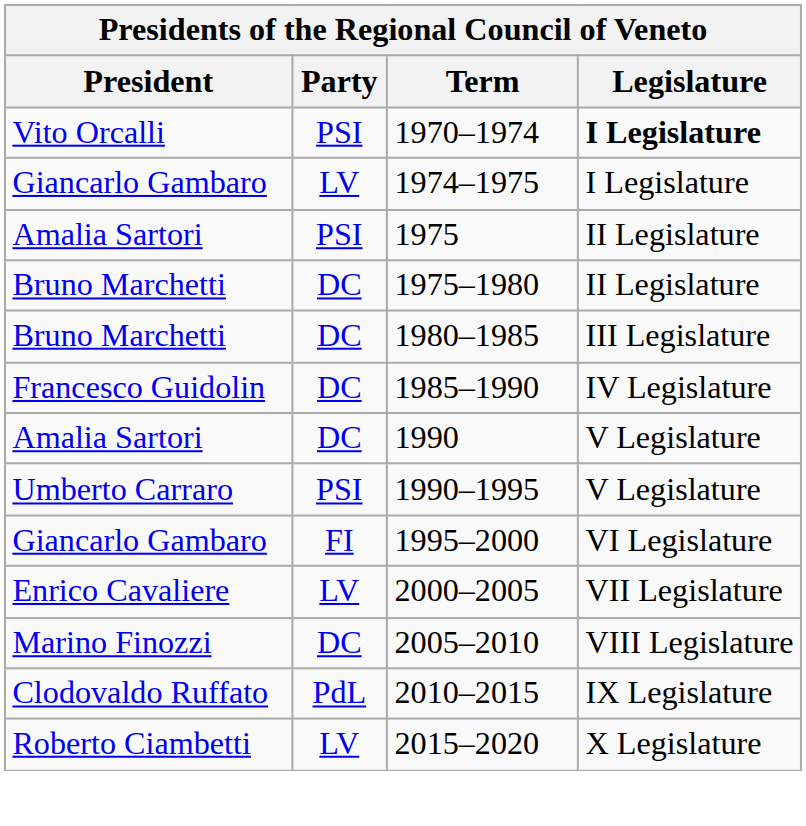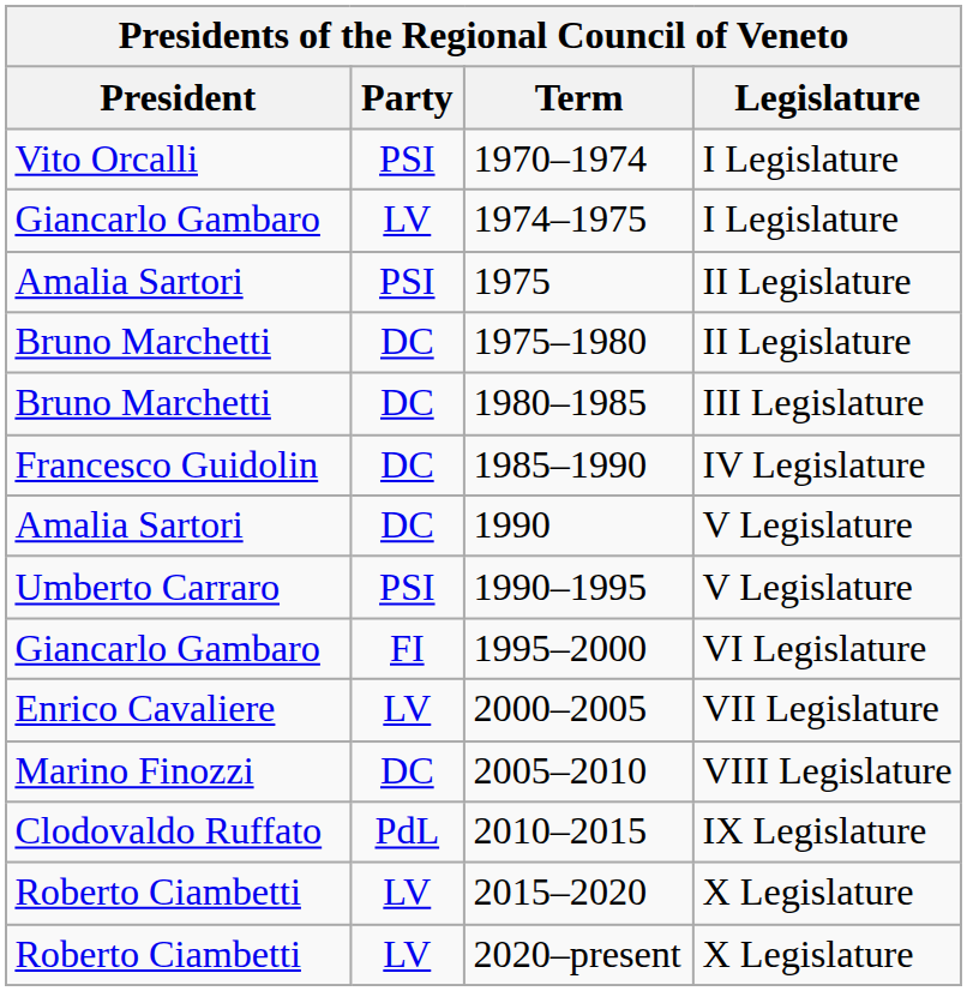1970–1974 | Legislature: bold -> normal
+ row: Roberto Ciambetti | LV | 2020–present | X Legislature
